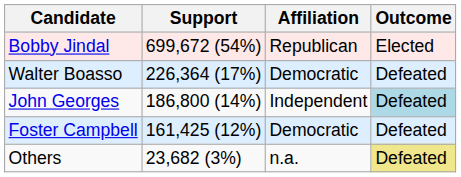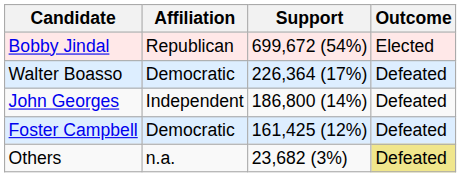columns swapped: Affiliation <-> Support
John Georges | Outcome: lightblue background -> no background
